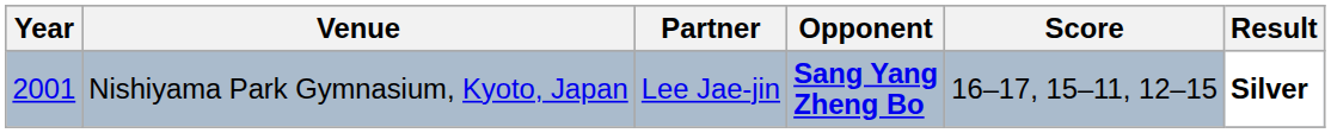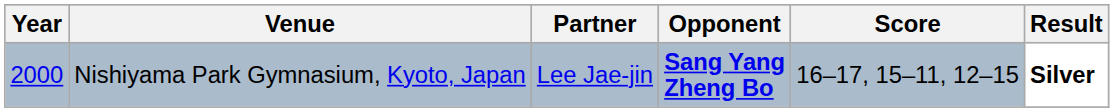Nishiyama Park Gymnasium, Kyoto, Japan | Year: 2001 -> 2000
